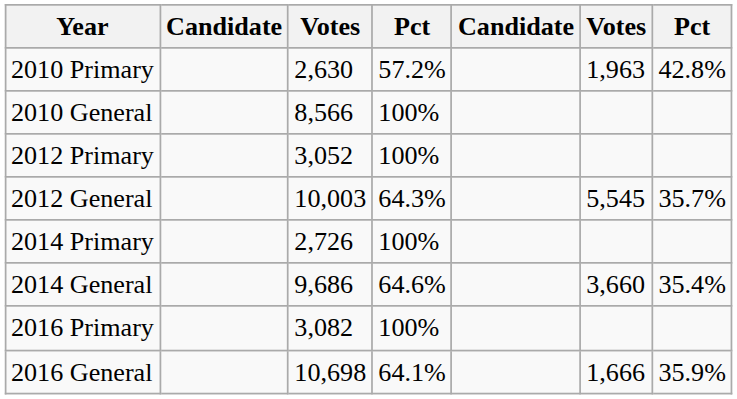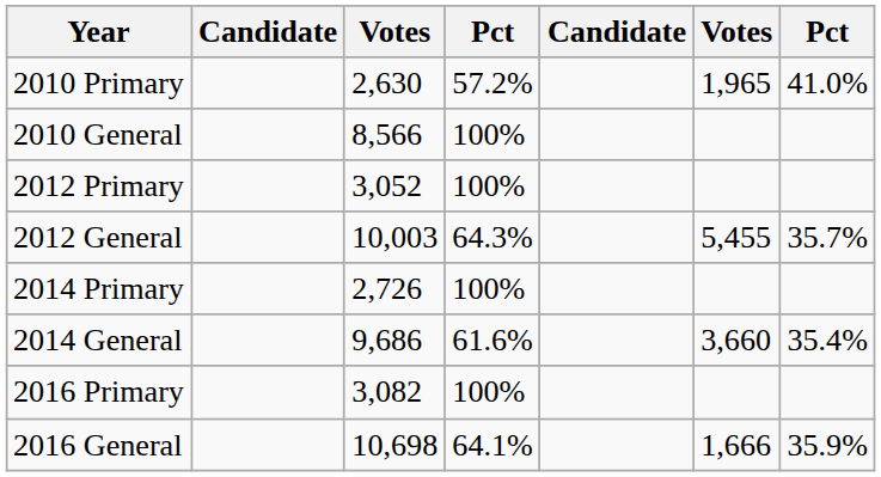2010 Primary | column 6: 1,963 -> 1,965
2010 Primary | column 7: 42.8% -> 41.0%
2012 General | column 6: 5,545 -> 5,455
2014 General | column 4: 64.6% -> 61.6%
